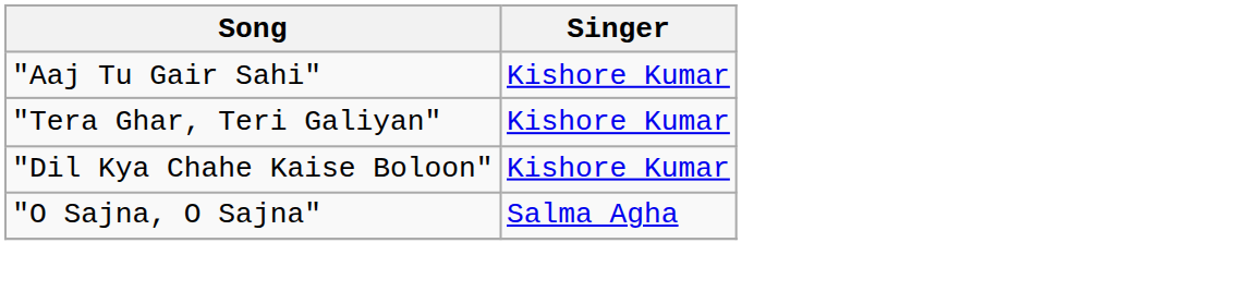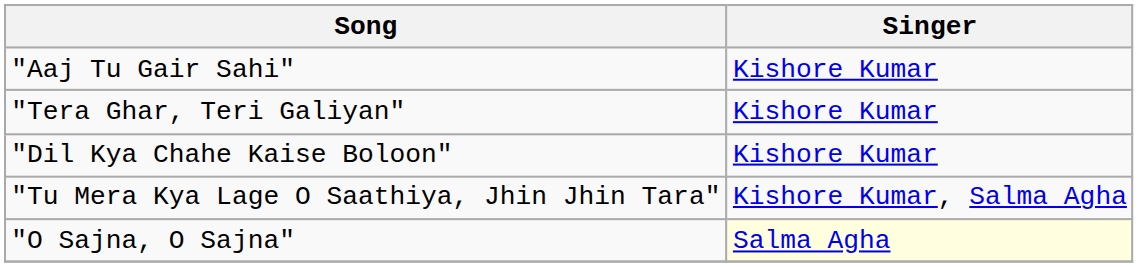+ row: "Tu Mera Kya Lage O Saathiya, Jhin Jhin Tara" | Kishore Kumar, Salma Agha
"O Sajna, O Sajna" | Singer: no background -> lightyellow background
